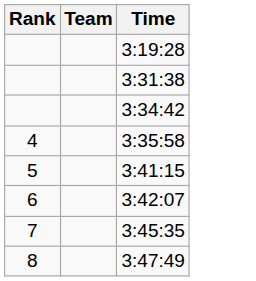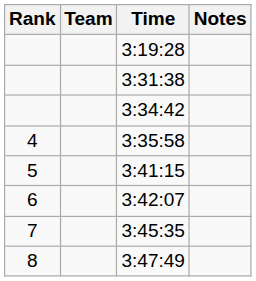+ column: Notes
